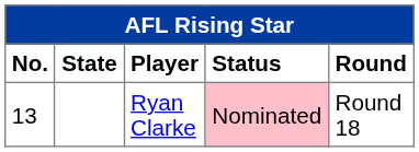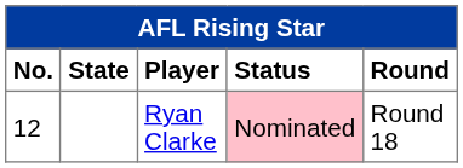Ryan Clarke | No.: 13 -> 12
